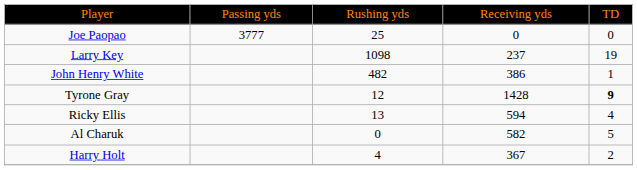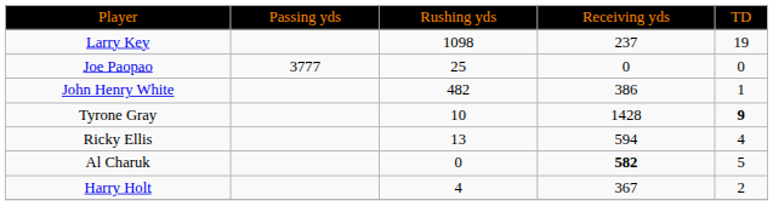rows swapped: Joe Paopao <-> Larry Key
Tyrone Gray | column 3: 12 -> 10
Al Charuk | column 4: normal -> bold
